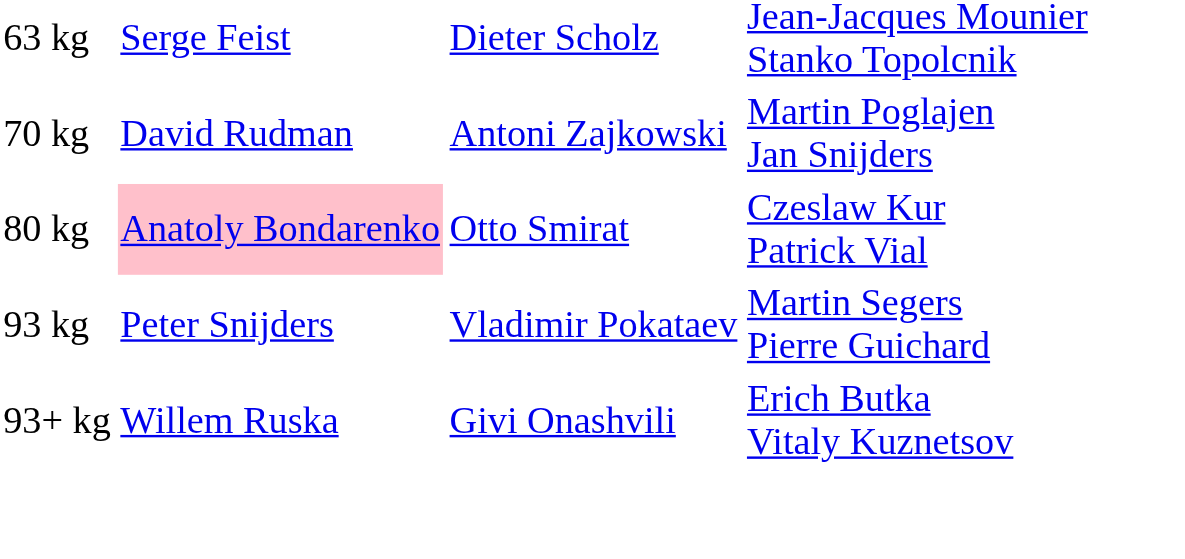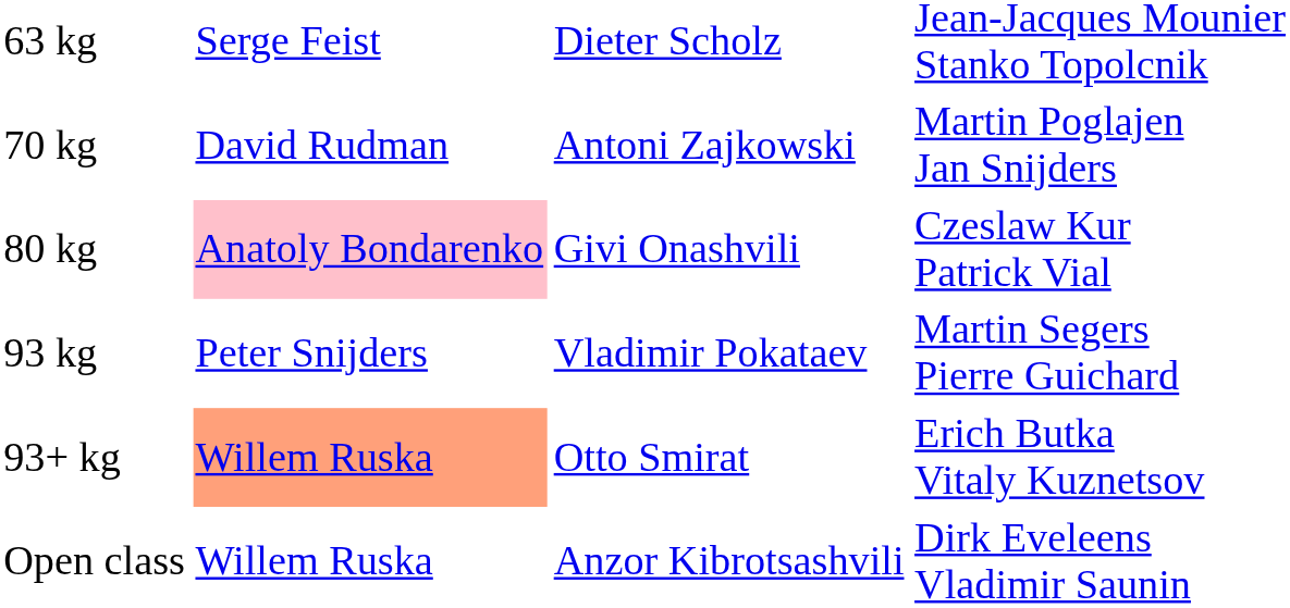80 kg | column 3: Otto Smirat -> Givi Onashvili
93+ kg | column 2: no background -> lightsalmon background
93+ kg | column 3: Givi Onashvili -> Otto Smirat
+ row: Open class | Willem Ruska | Anzor Kibrotsashvili | Dirk Eveleens Vladimir Saunin
